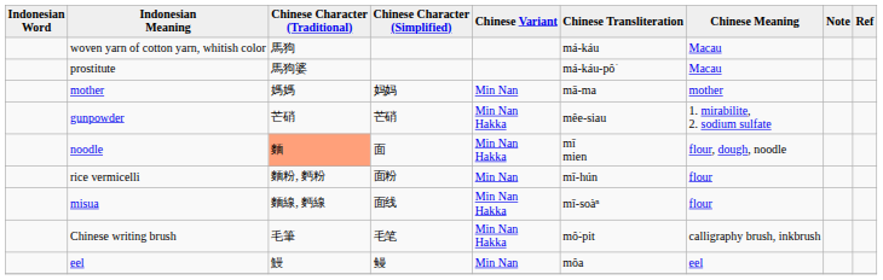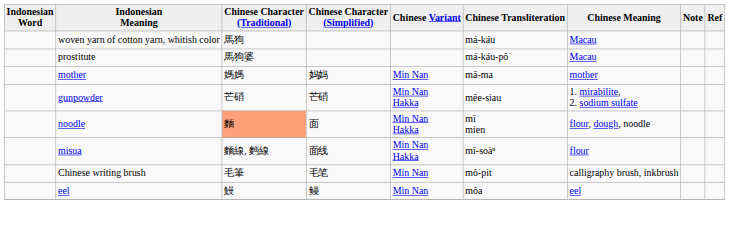- row: rice vermicelli | 麵粉, 麪粉 | 面粉 | Min Nan | mī-hún | flour
Chinese writing brush | Chinese Variant: Min Nan Hakka -> Min Nan
